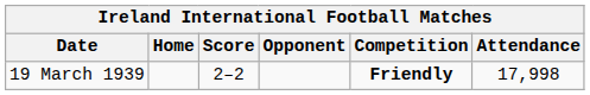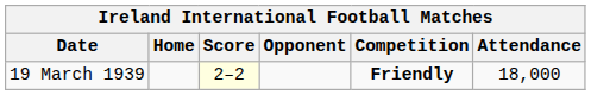19 March 1939 | Score: no background -> lightyellow background
19 March 1939 | Attendance: 17,998 -> 18,000
